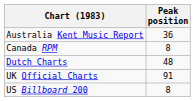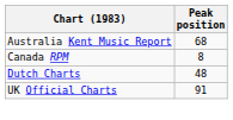Australia Kent Music Report | Peak position: 36 -> 68
- row: US Billboard 200 | 8
